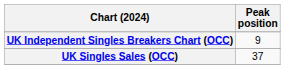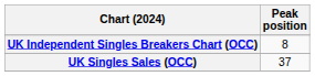UK Independent Singles Breakers Chart (OCC) | Peak position: 9 -> 8
